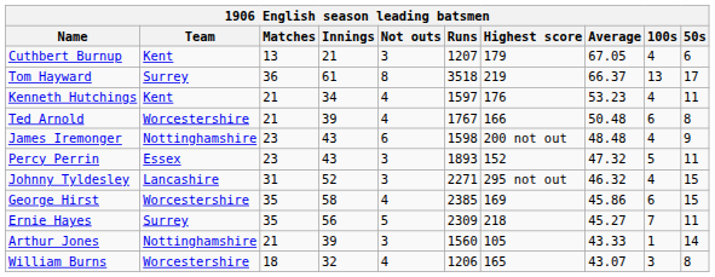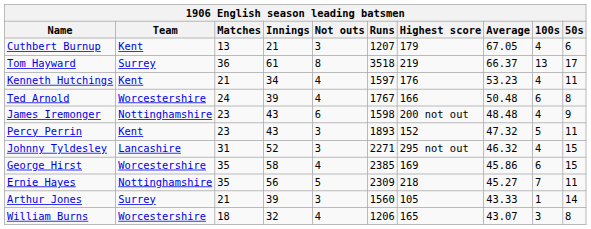Ted Arnold | Matches: 21 -> 24
Percy Perrin | Team: Essex -> Kent
Ernie Hayes | Team: Surrey -> Nottinghamshire
Arthur Jones | Team: Nottinghamshire -> Surrey
